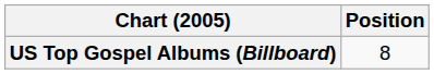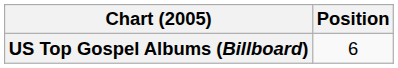US Top Gospel Albums (Billboard) | Position: 8 -> 6
